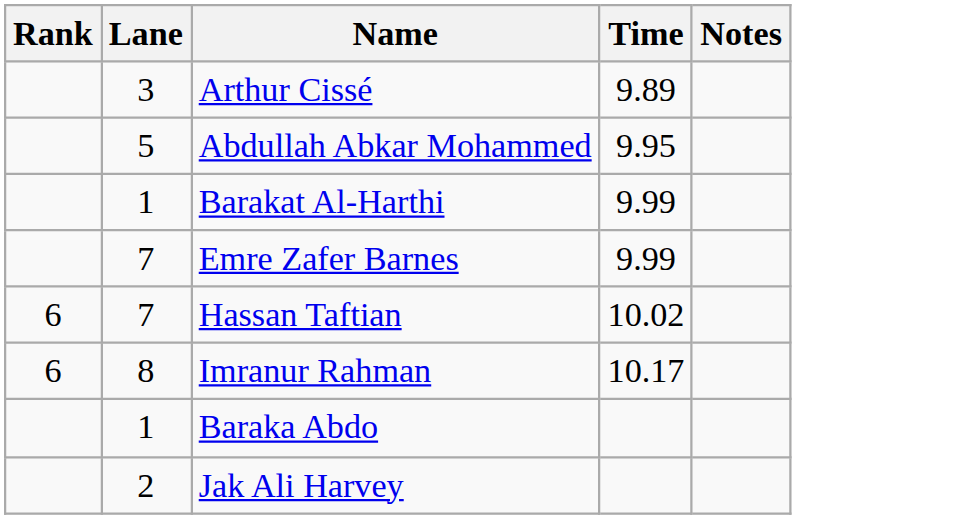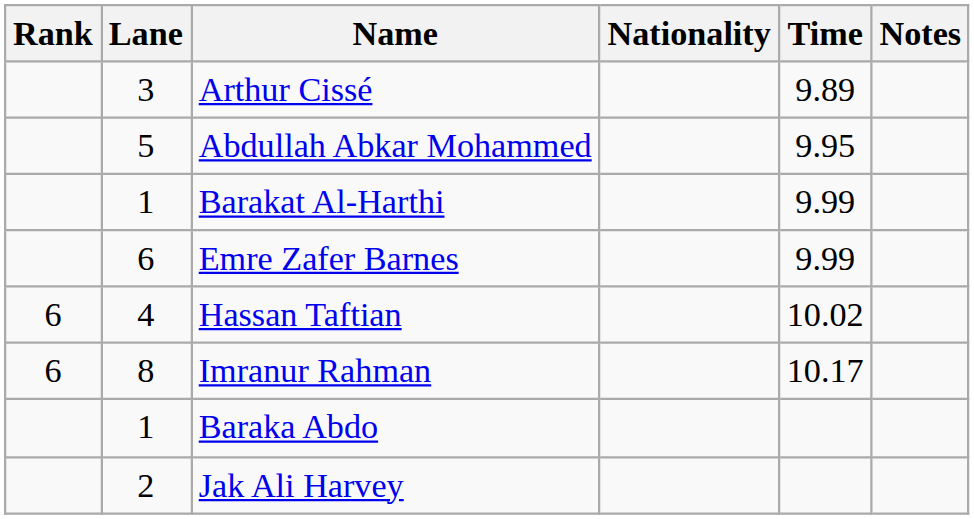+ column: Nationality
Emre Zafer Barnes | Lane: 7 -> 6
Hassan Taftian | Lane: 7 -> 4
